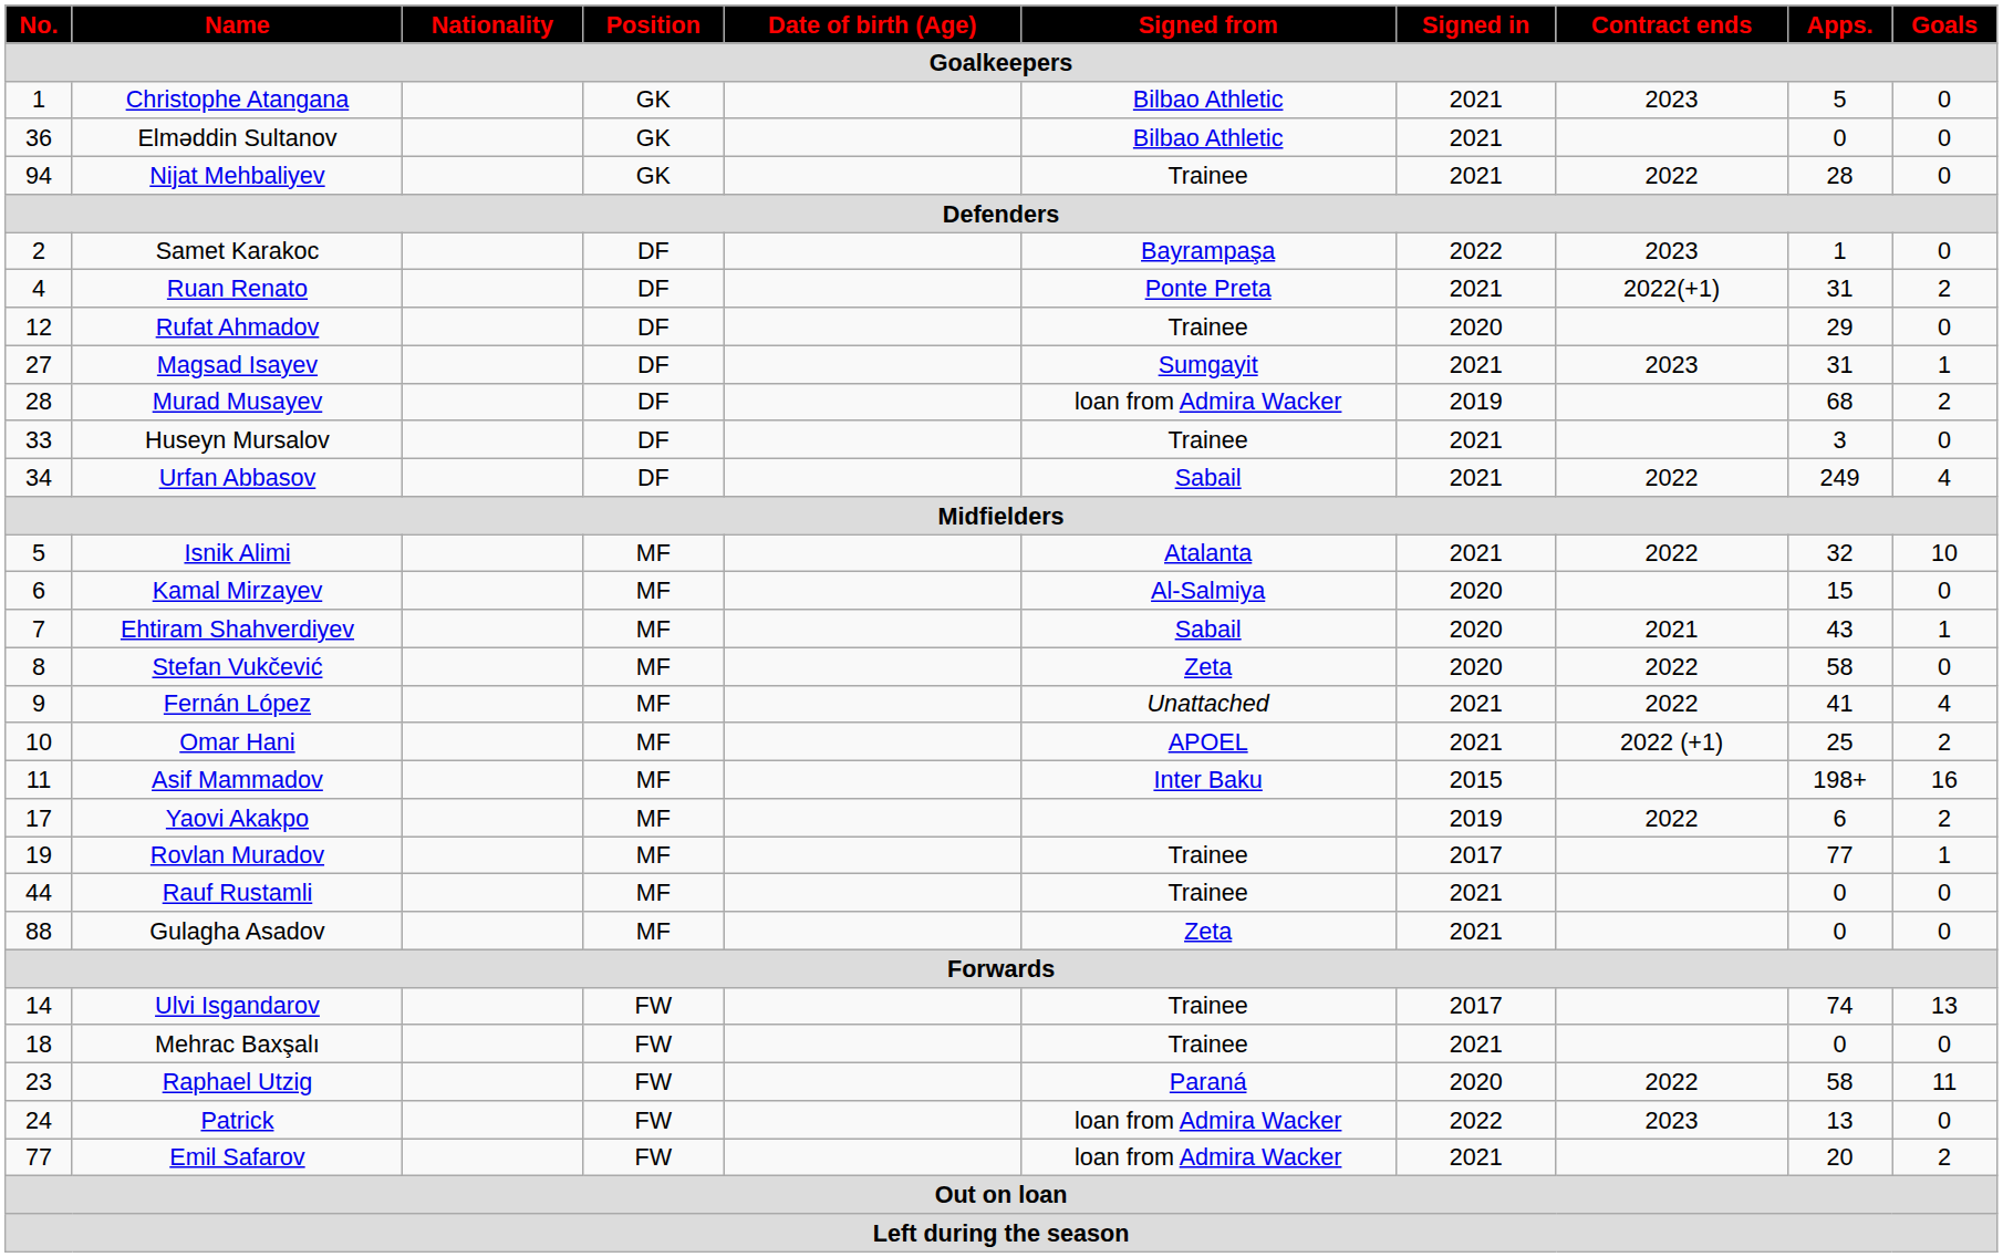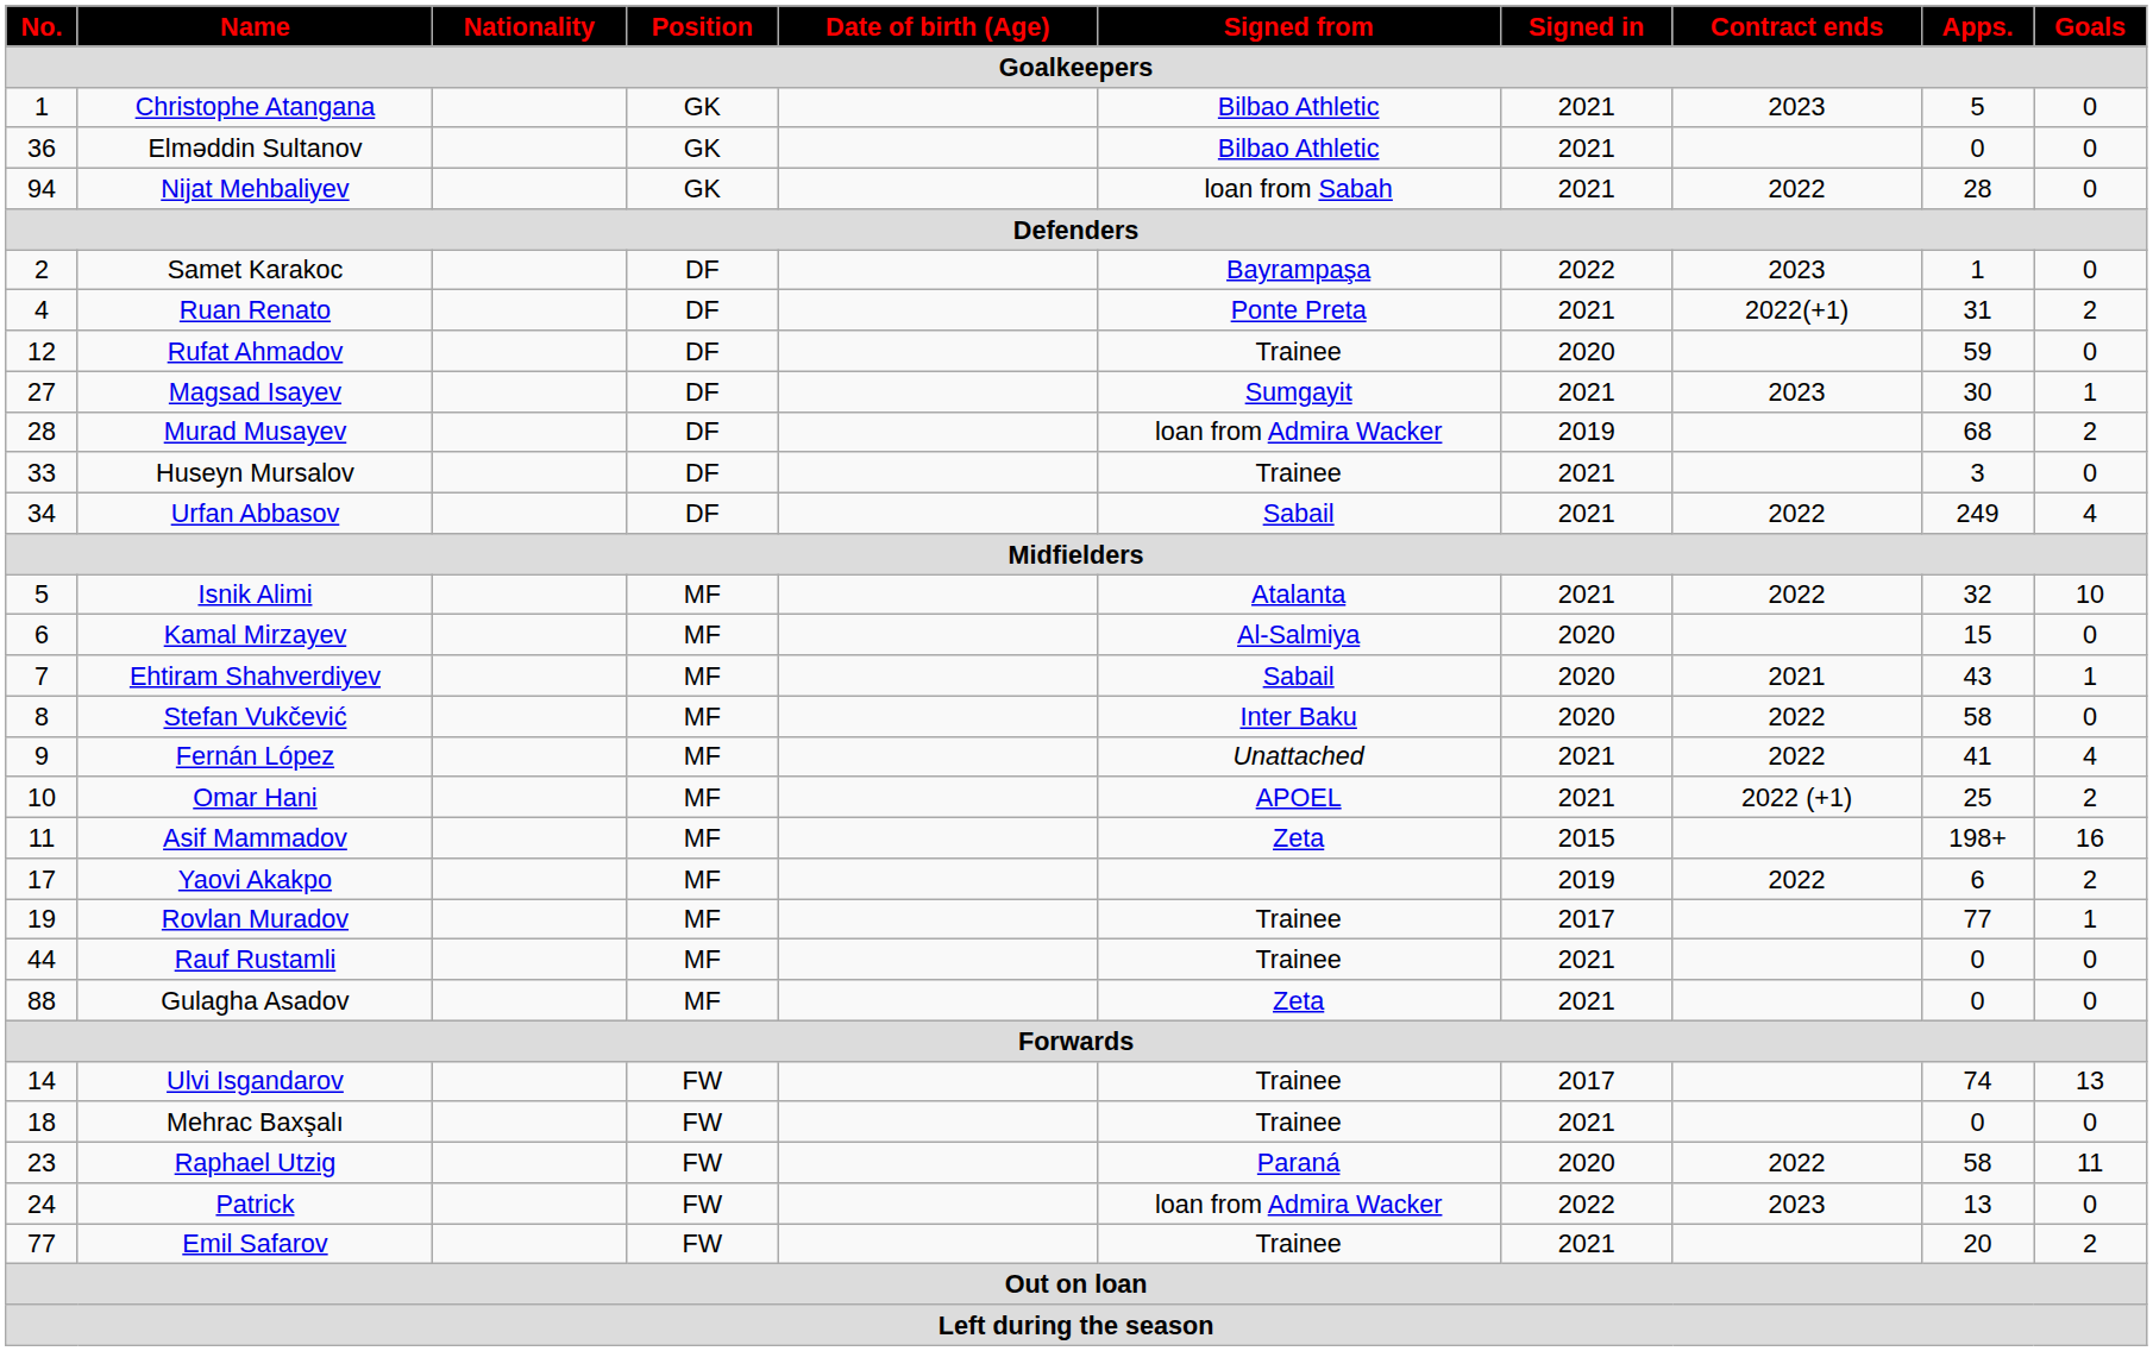Nijat Mehbaliyev | Signed from: Trainee -> loan from Sabah
Rufat Ahmadov | Apps.: 29 -> 59
Magsad Isayev | Apps.: 31 -> 30
Stefan Vukčević | Signed from: Zeta -> Inter Baku
Asif Mammadov | Signed from: Inter Baku -> Zeta
Emil Safarov | Signed from: loan from Admira Wacker -> Trainee
